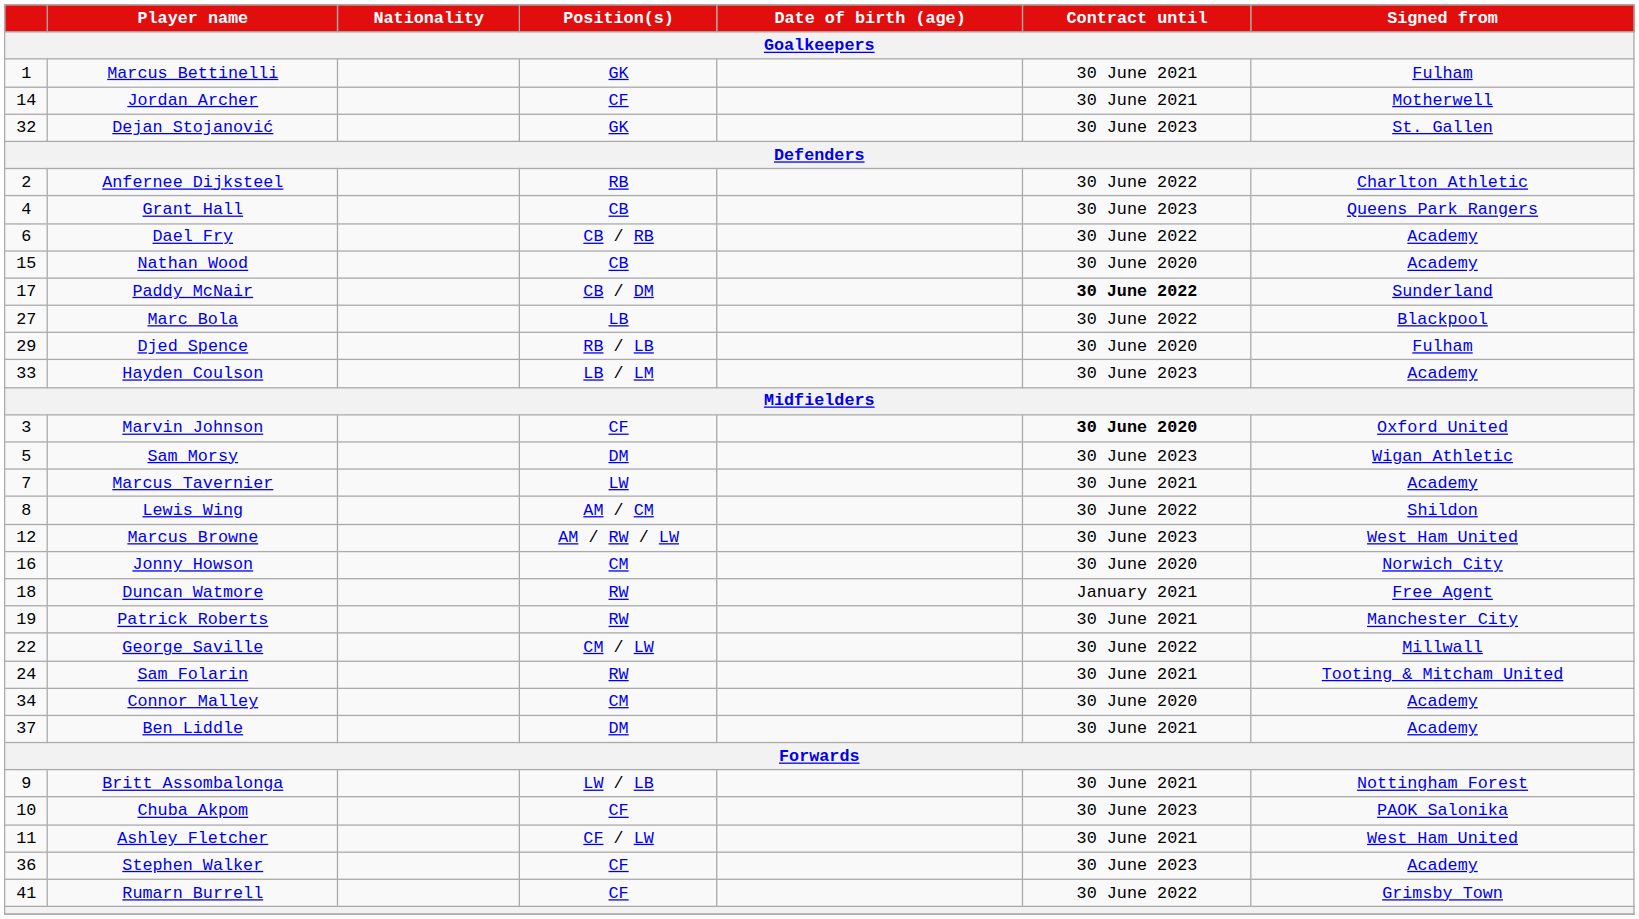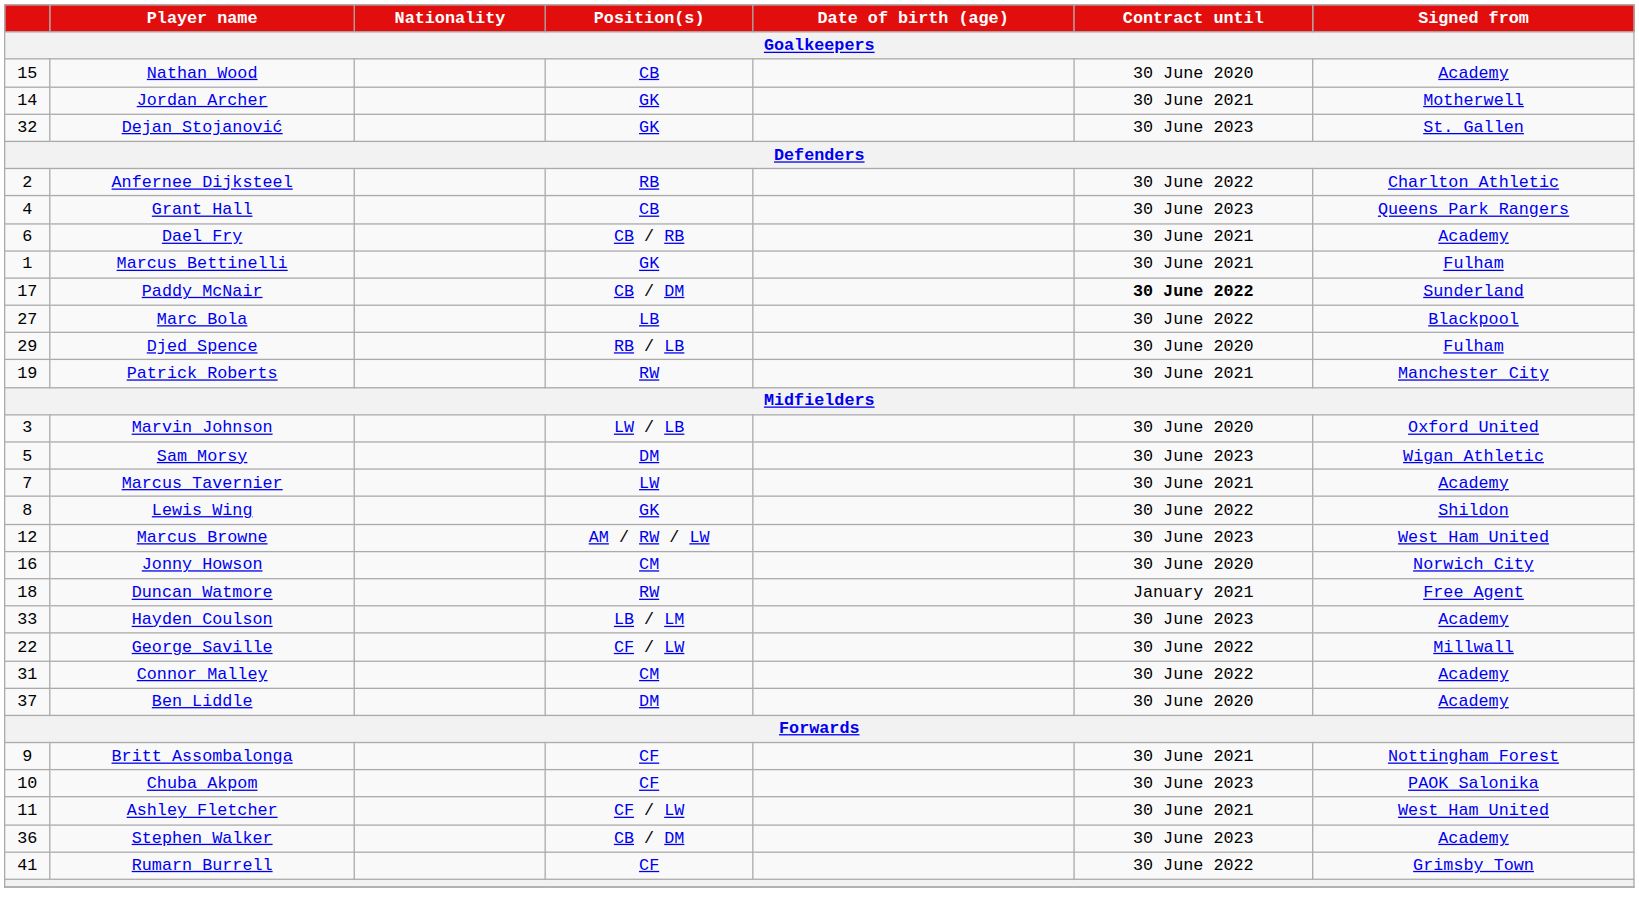rows swapped: Marcus Bettinelli <-> Nathan Wood
Jordan Archer | Position(s): CF -> GK
Dael Fry | Contract until: 30 June 2022 -> 30 June 2021
rows swapped: Hayden Coulson <-> Patrick Roberts
Marvin Johnson | Position(s): CF -> LW / LB
Marvin Johnson | Contract until: bold -> normal
Lewis Wing | Position(s): AM / CM -> GK
George Saville | Position(s): CM / LW -> CF / LW
- row: 24 | Sam Folarin | RW | 30 June 2021 | Tooting & Mitcham United
Connor Malley | column 1: 34 -> 31
Connor Malley | Contract until: 30 June 2020 -> 30 June 2022
Ben Liddle | Contract until: 30 June 2021 -> 30 June 2020
Britt Assombalonga | Position(s): LW / LB -> CF
Stephen Walker | Position(s): CF -> CB / DM
